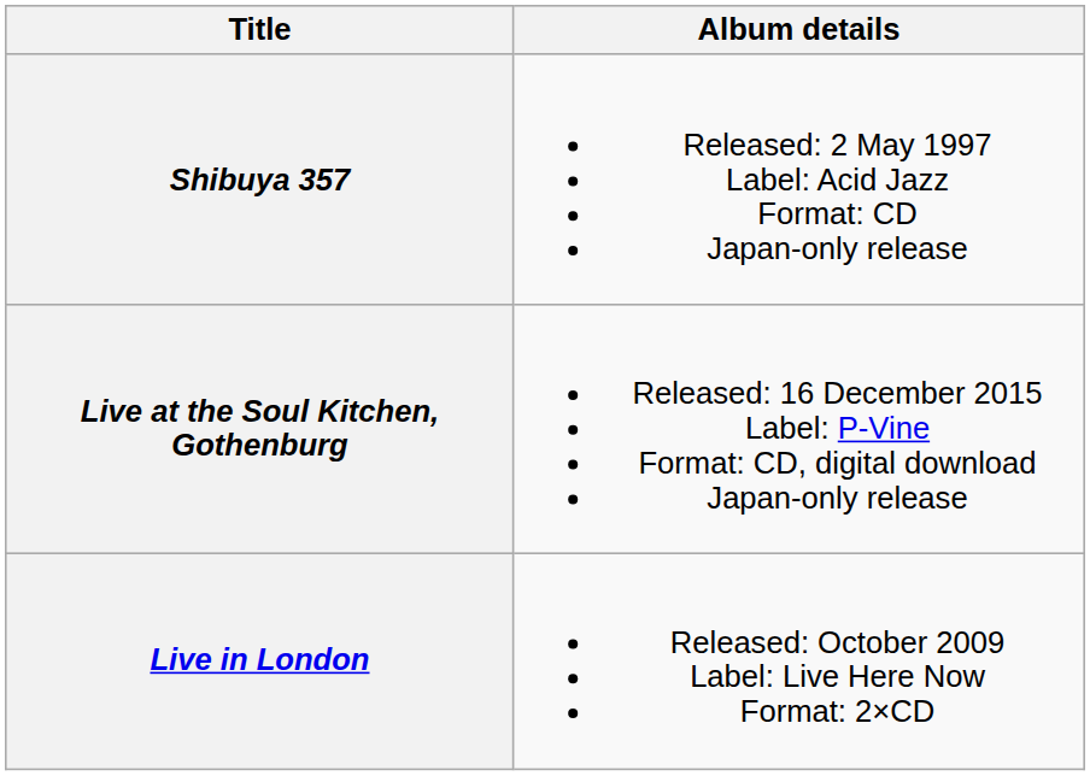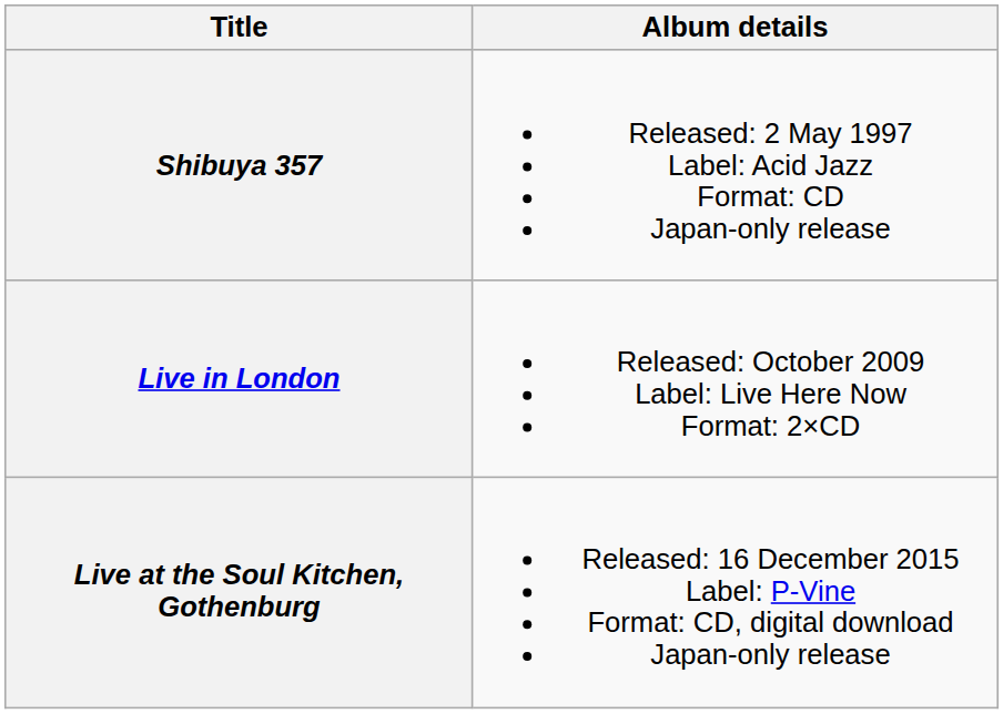rows swapped: Live in London <-> Live at the Soul Kitchen, Gothenburg
